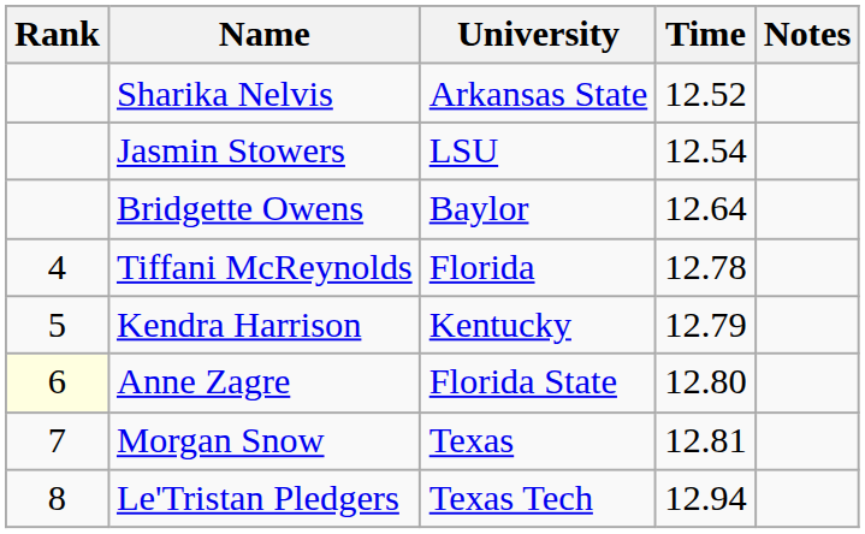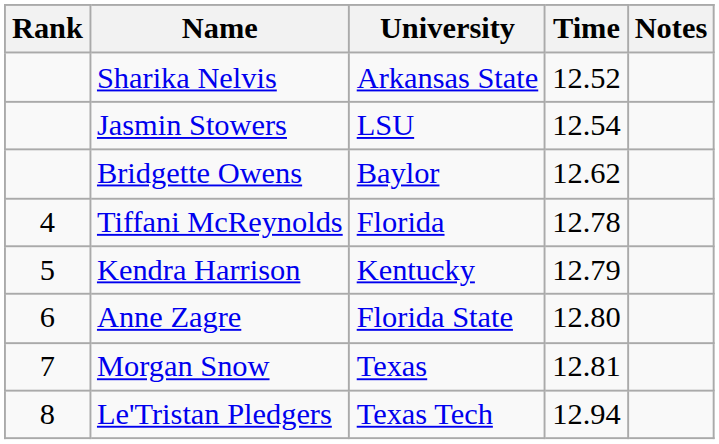Bridgette Owens | Time: 12.64 -> 12.62
Anne Zagre | Rank: lightyellow background -> no background
